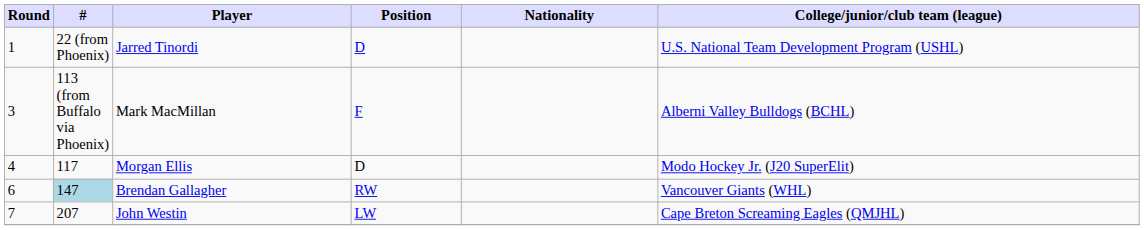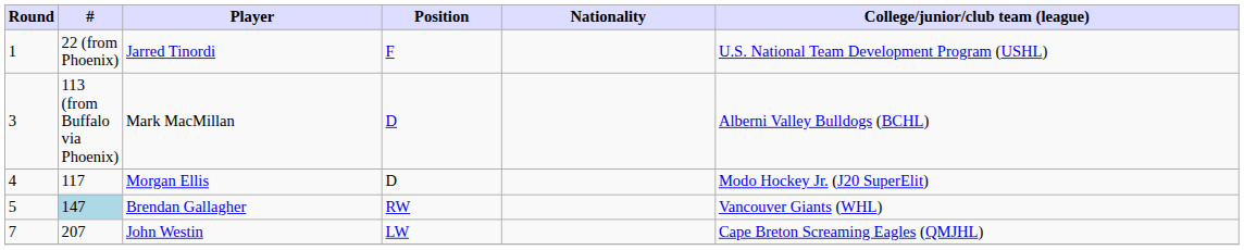Jarred Tinordi | Position: D -> F
Mark MacMillan | Position: F -> D
Brendan Gallagher | Round: 6 -> 5
